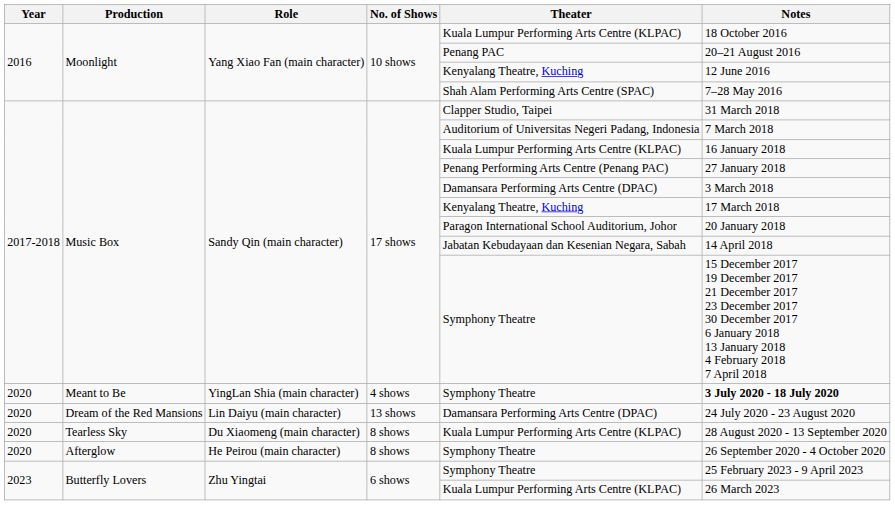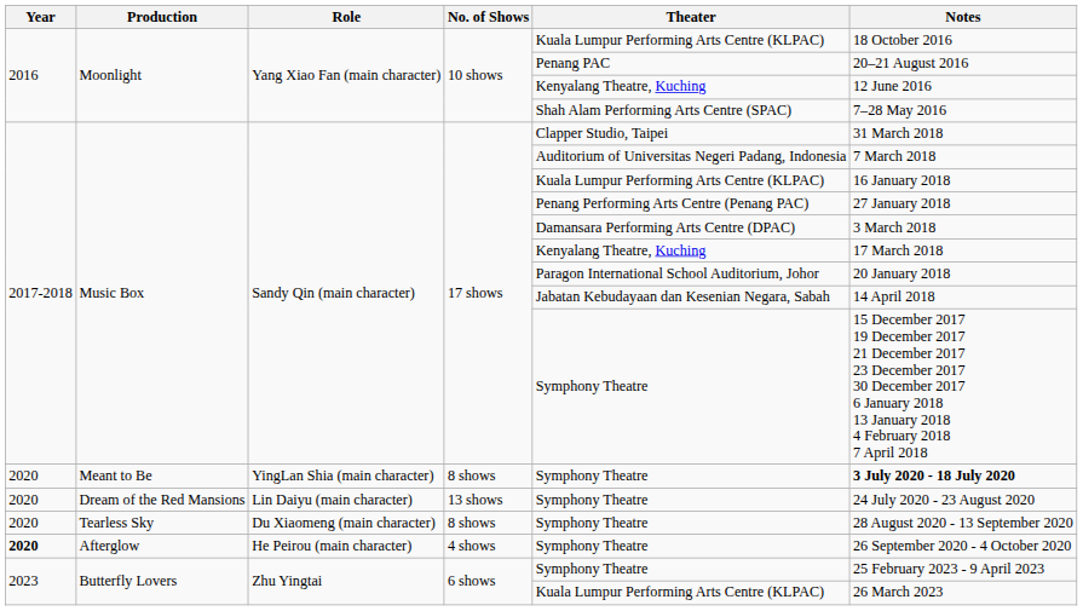Meant to Be | No. of Shows: 4 shows -> 8 shows
Dream of the Red Mansions | Theater: Damansara Performing Arts Centre (DPAC) -> Symphony Theatre
Tearless Sky | Theater: Kuala Lumpur Performing Arts Centre (KLPAC) -> Symphony Theatre
Afterglow | Year: normal -> bold
Afterglow | No. of Shows: 8 shows -> 4 shows
